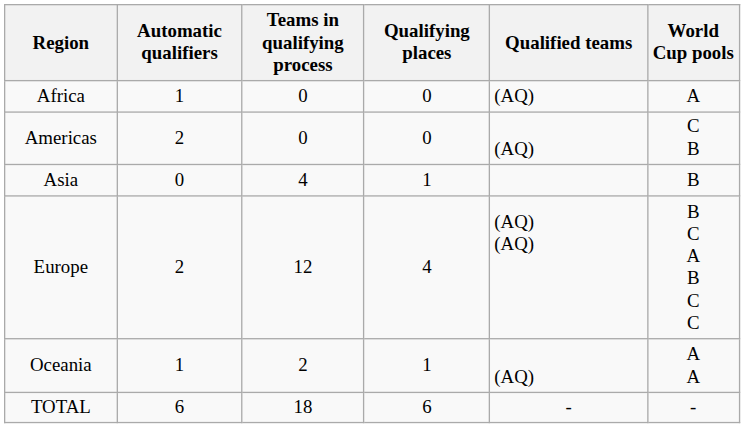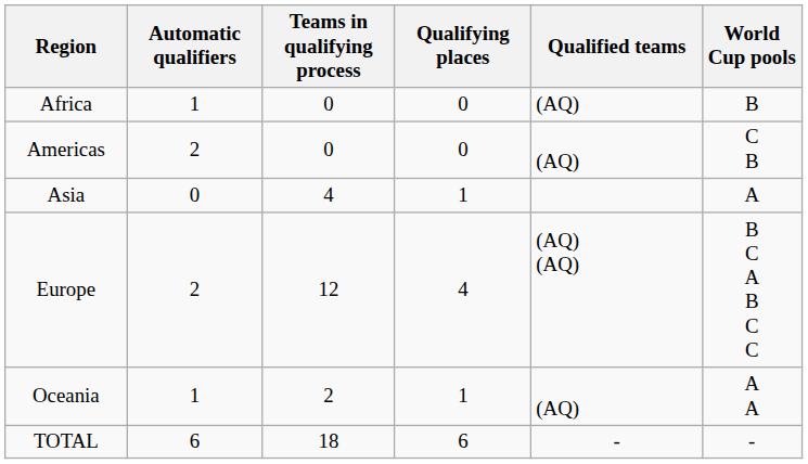Africa | World Cup pools: A -> B
Asia | World Cup pools: B -> A
